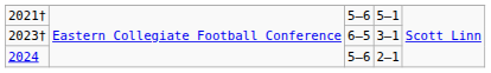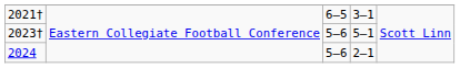2021† | column 3: 5–6 -> 6–5
2021† | column 4: 5–1 -> 3–1
2023† | column 3: 6–5 -> 5–6
2023† | column 4: 3–1 -> 5–1
